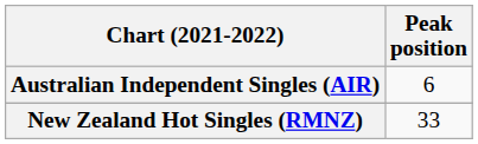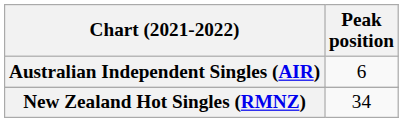New Zealand Hot Singles (RMNZ) | Peak position: 33 -> 34
